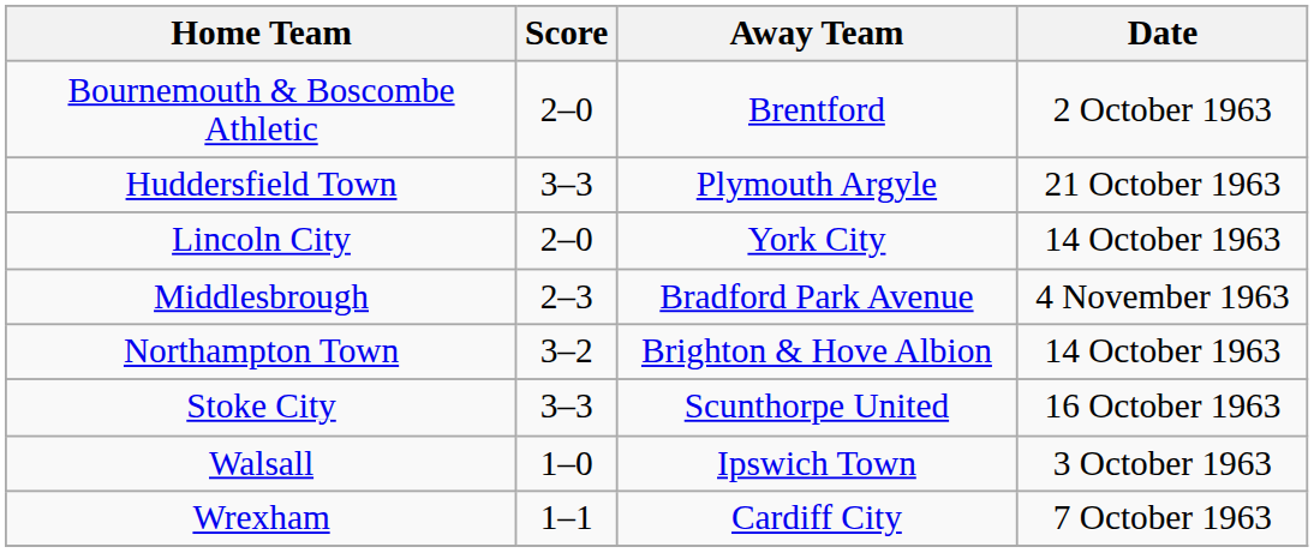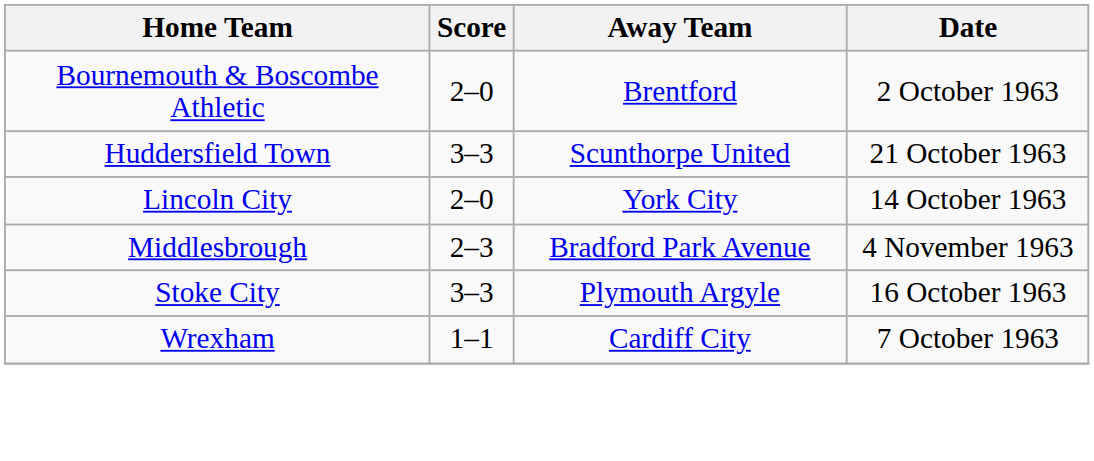Huddersfield Town | Away Team: Plymouth Argyle -> Scunthorpe United
- row: Northampton Town | 3–2 | Brighton & Hove Albion | 14 October 1963
Stoke City | Away Team: Scunthorpe United -> Plymouth Argyle
- row: Walsall | 1–0 | Ipswich Town | 3 October 1963
